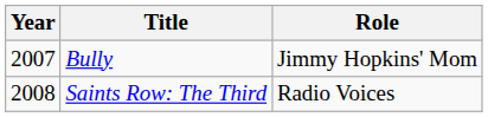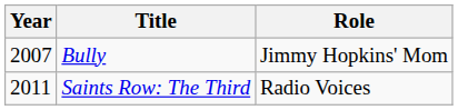Saints Row: The Third | Year: 2008 -> 2011
